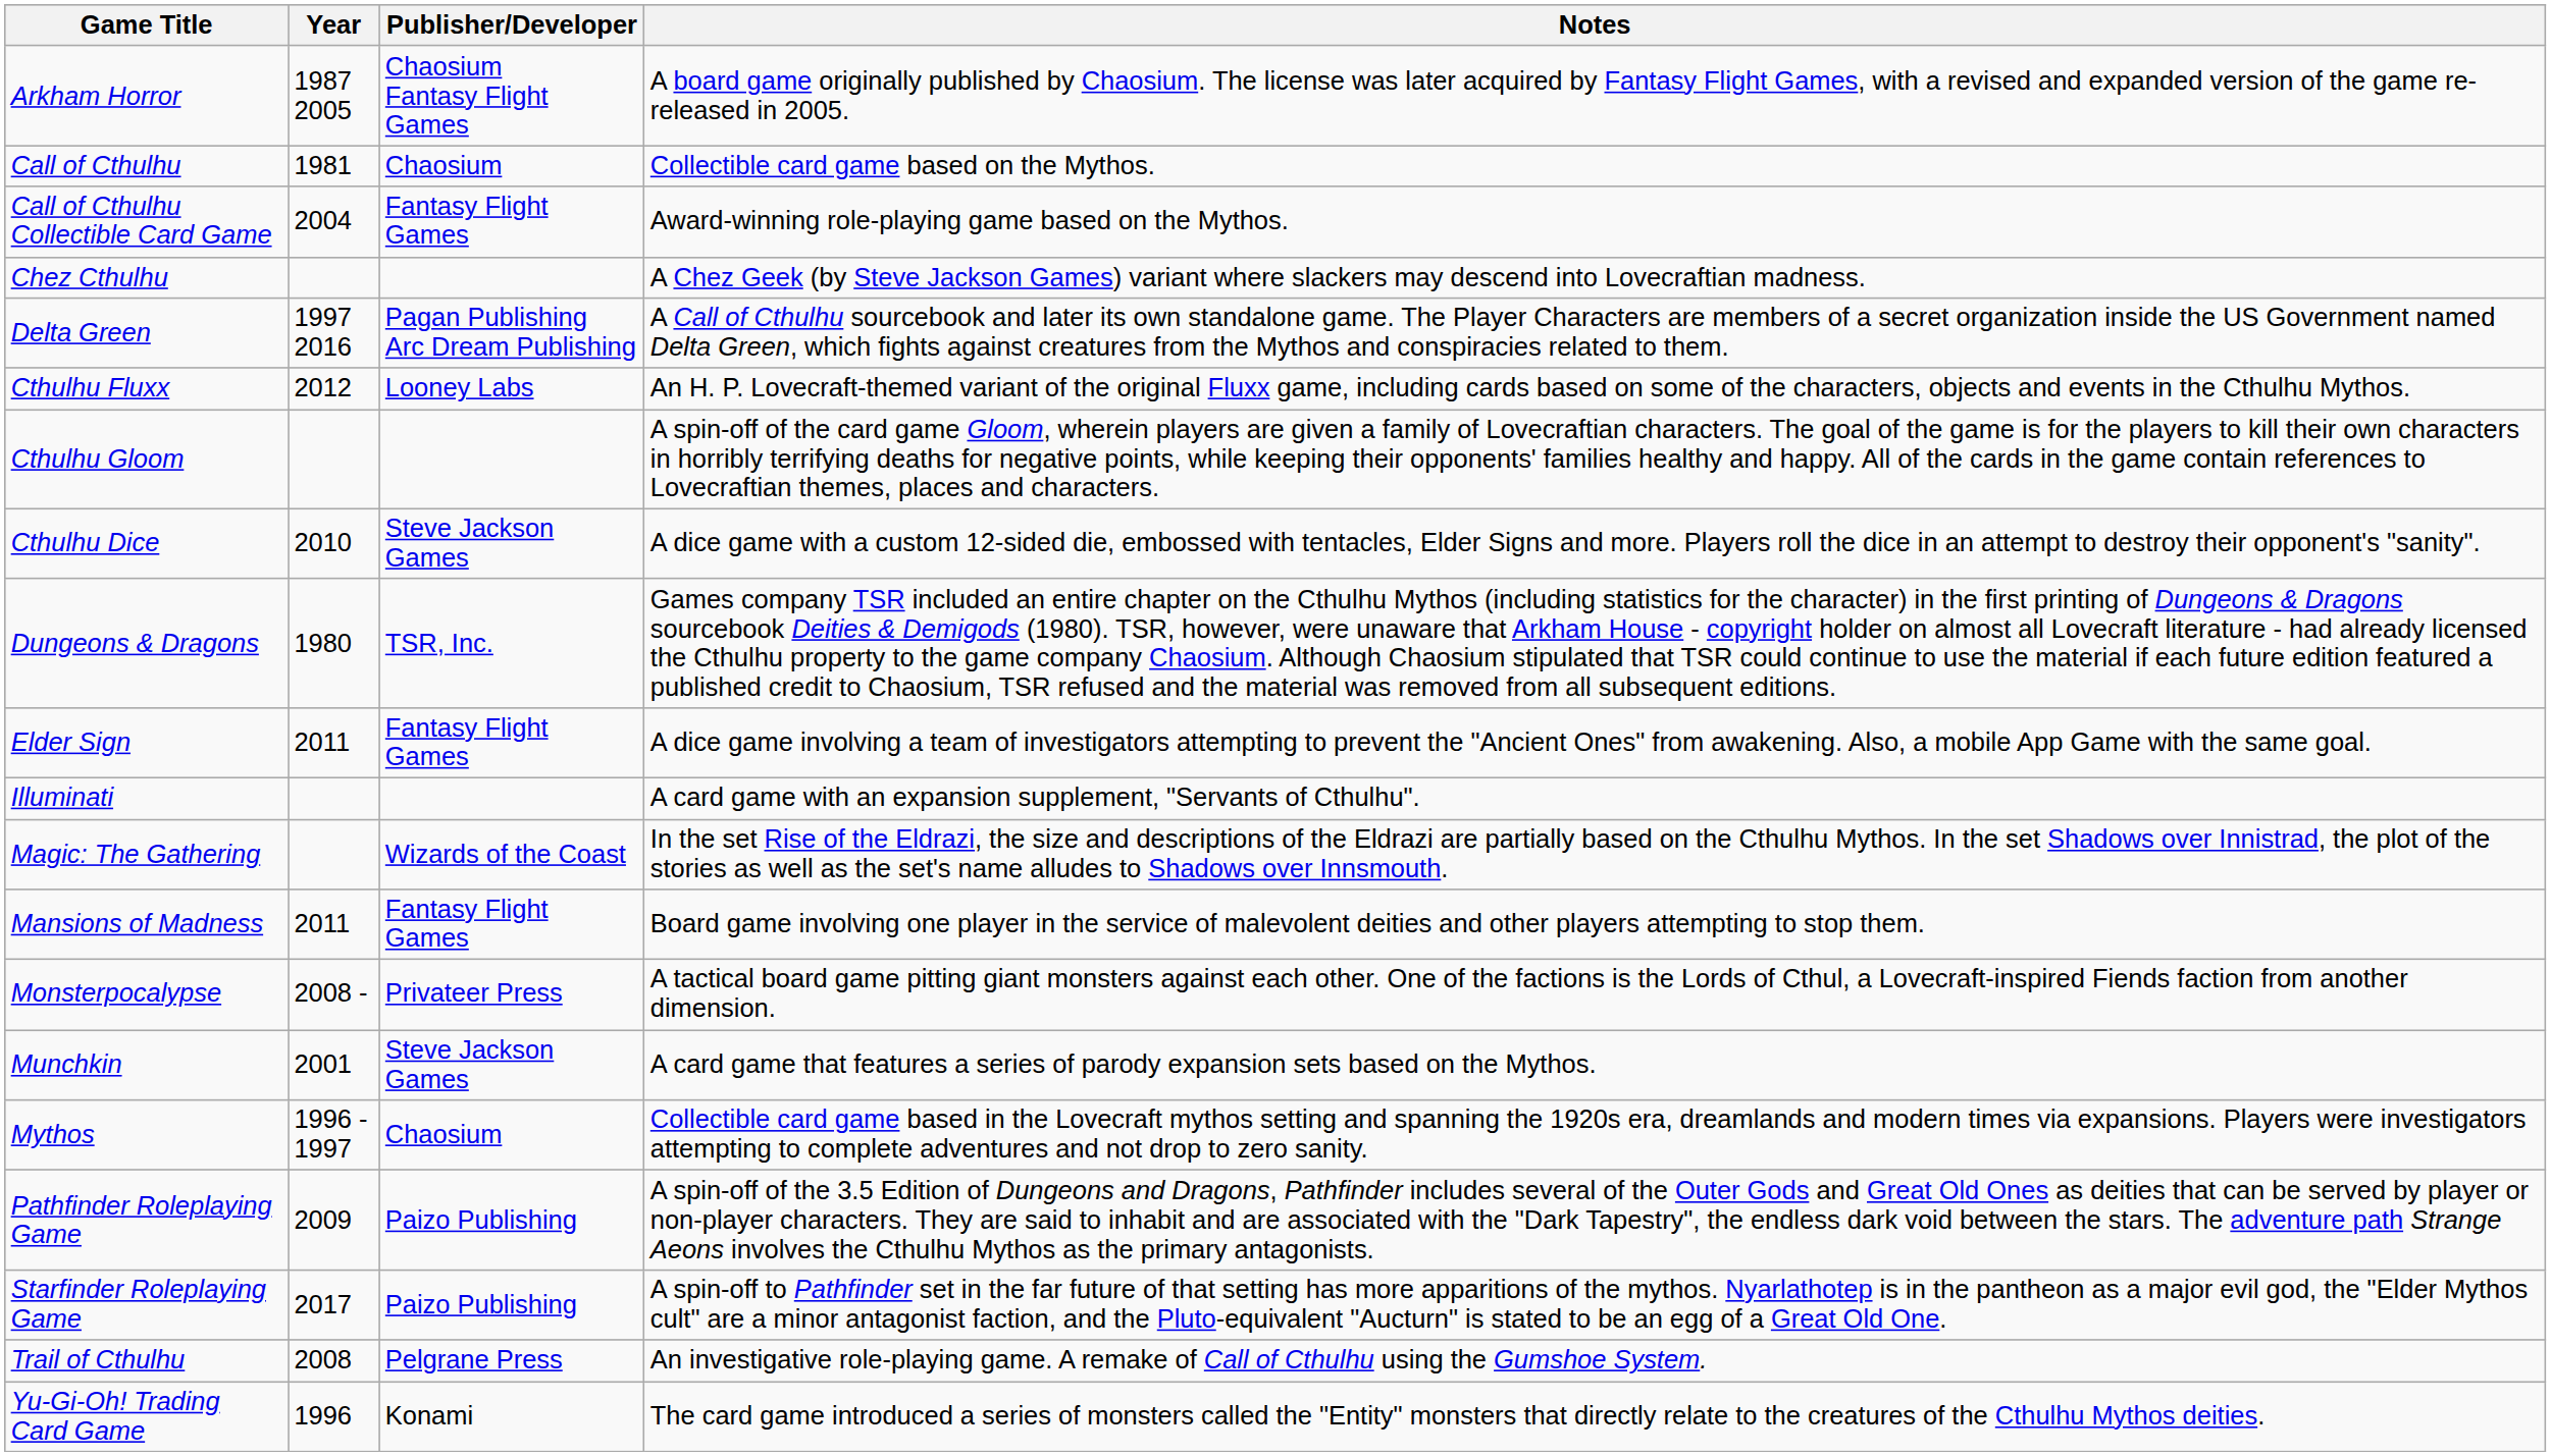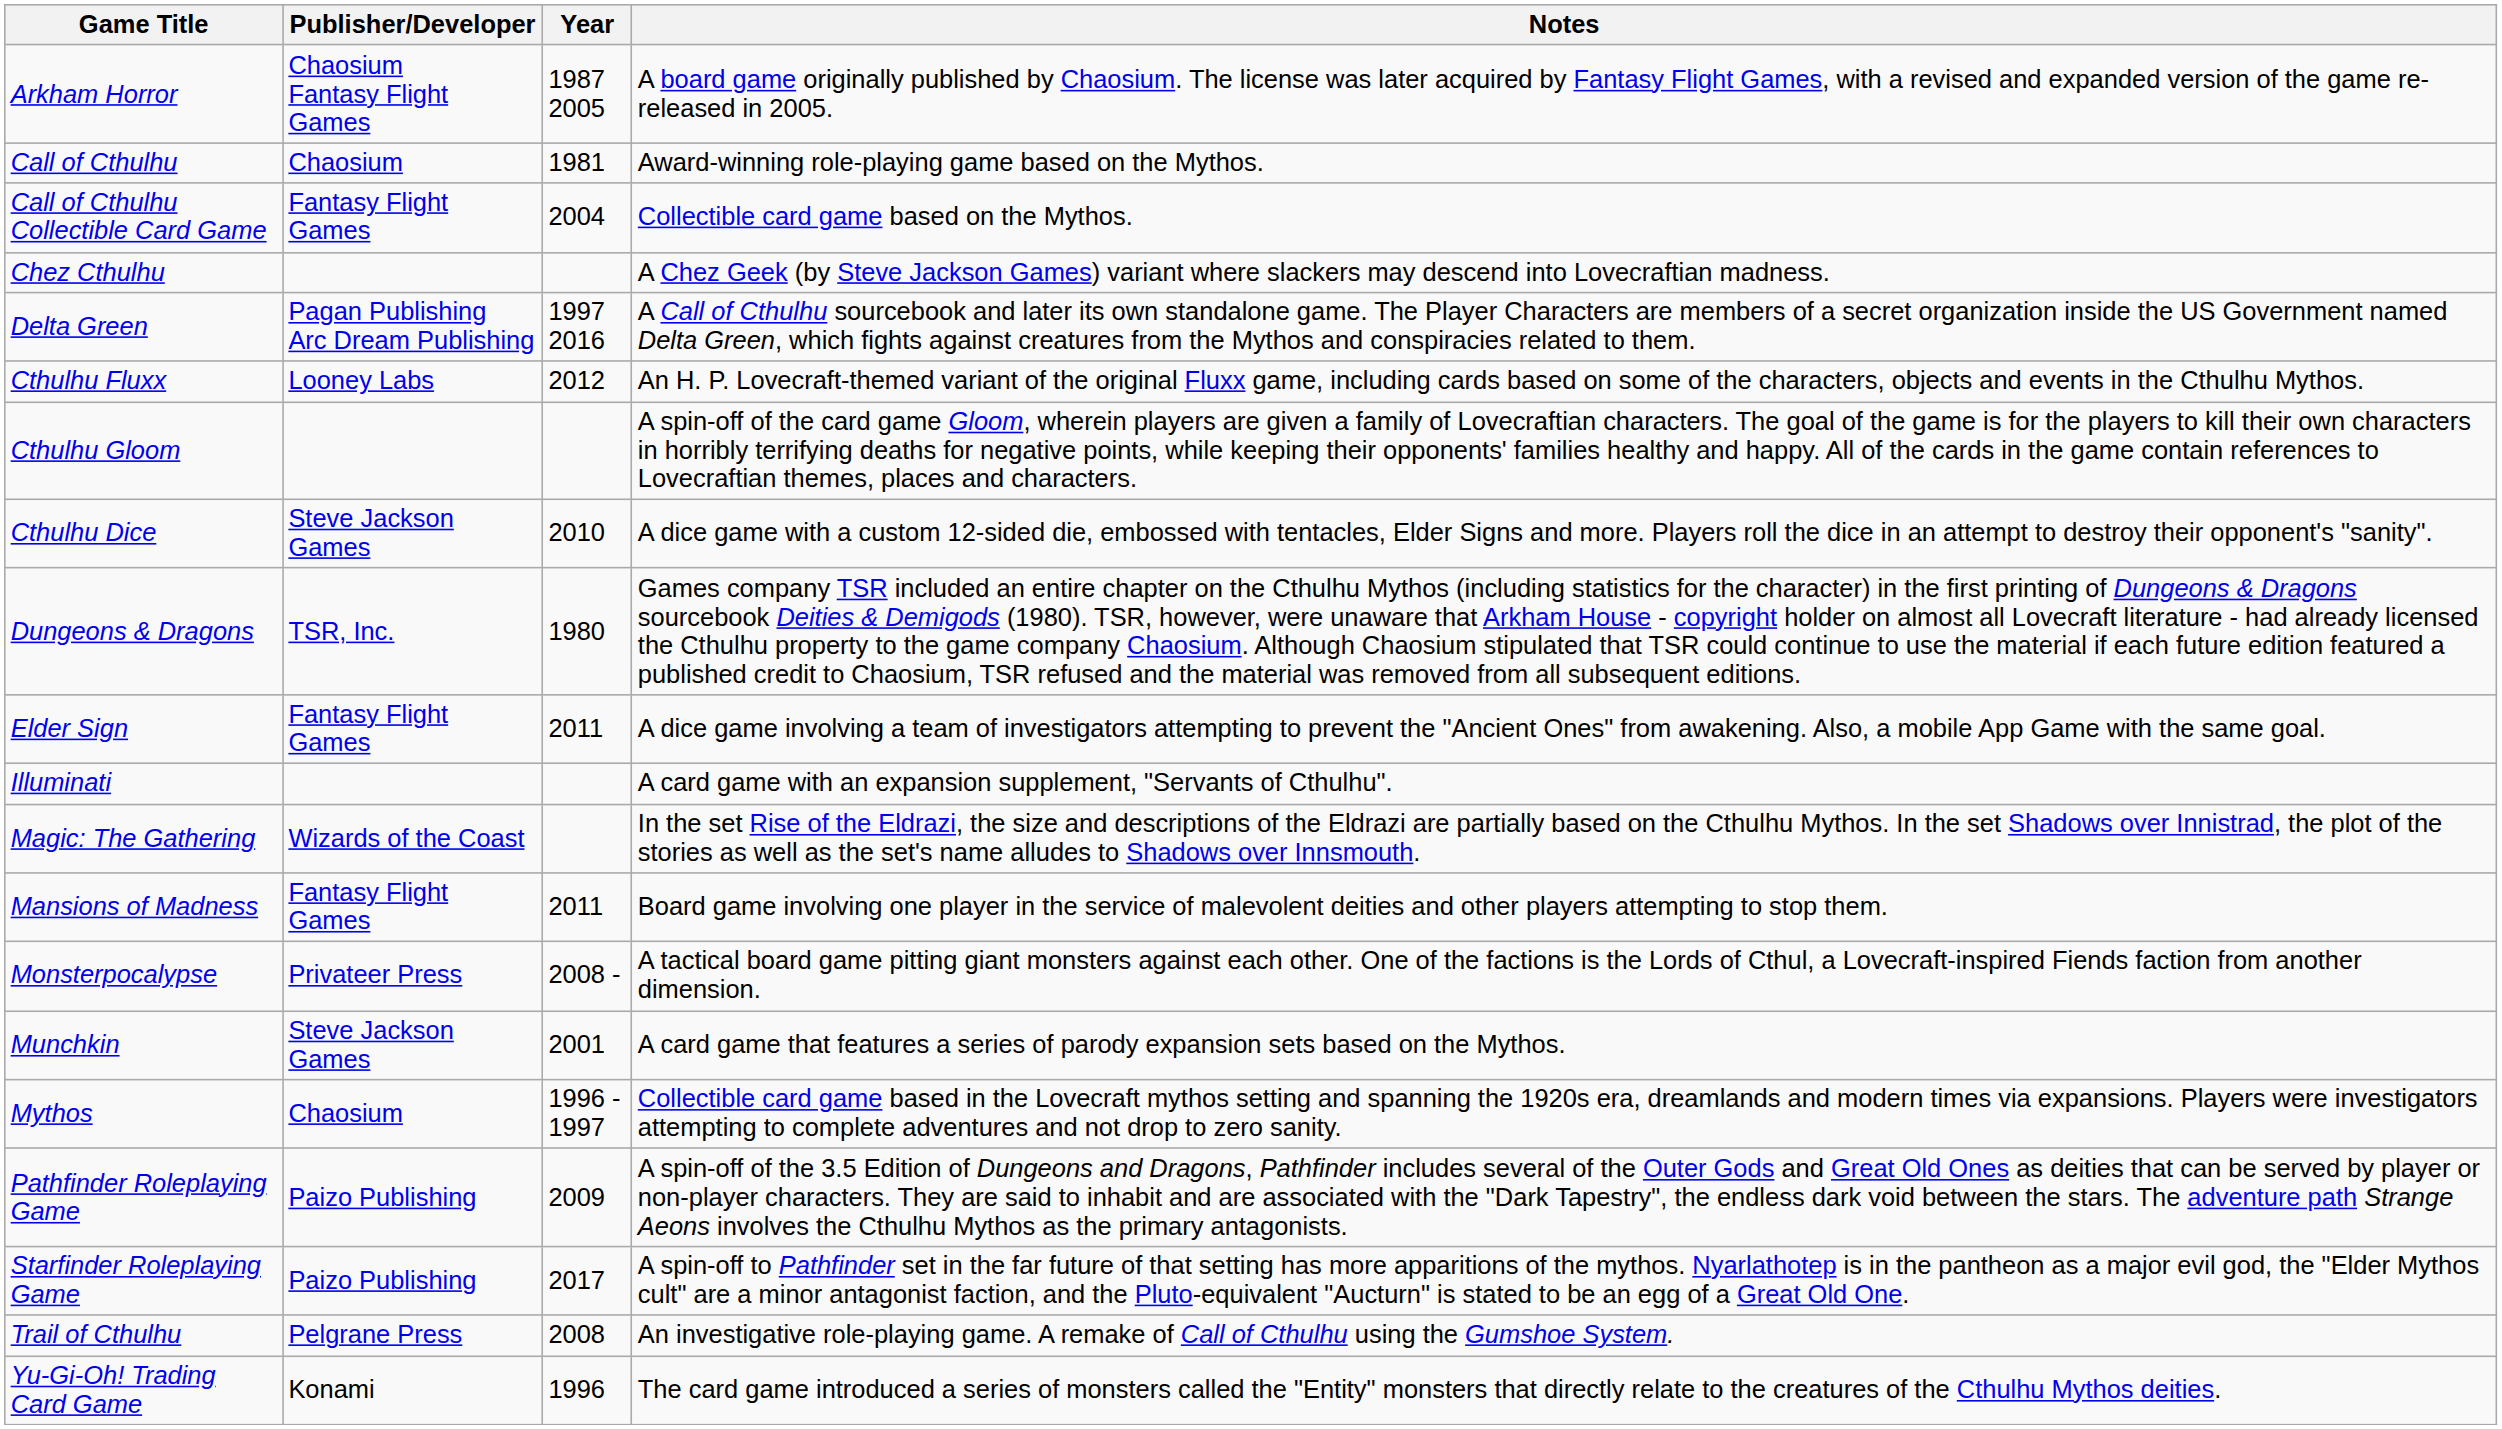columns swapped: Publisher/Developer <-> Year
Call of Cthulhu | Notes: Collectible card game based on the Mythos. -> Award-winning role-playing game based on the Mythos.
Call of Cthulhu Collectible Card Game | Notes: Award-winning role-playing game based on the Mythos. -> Collectible card game based on the Mythos.
